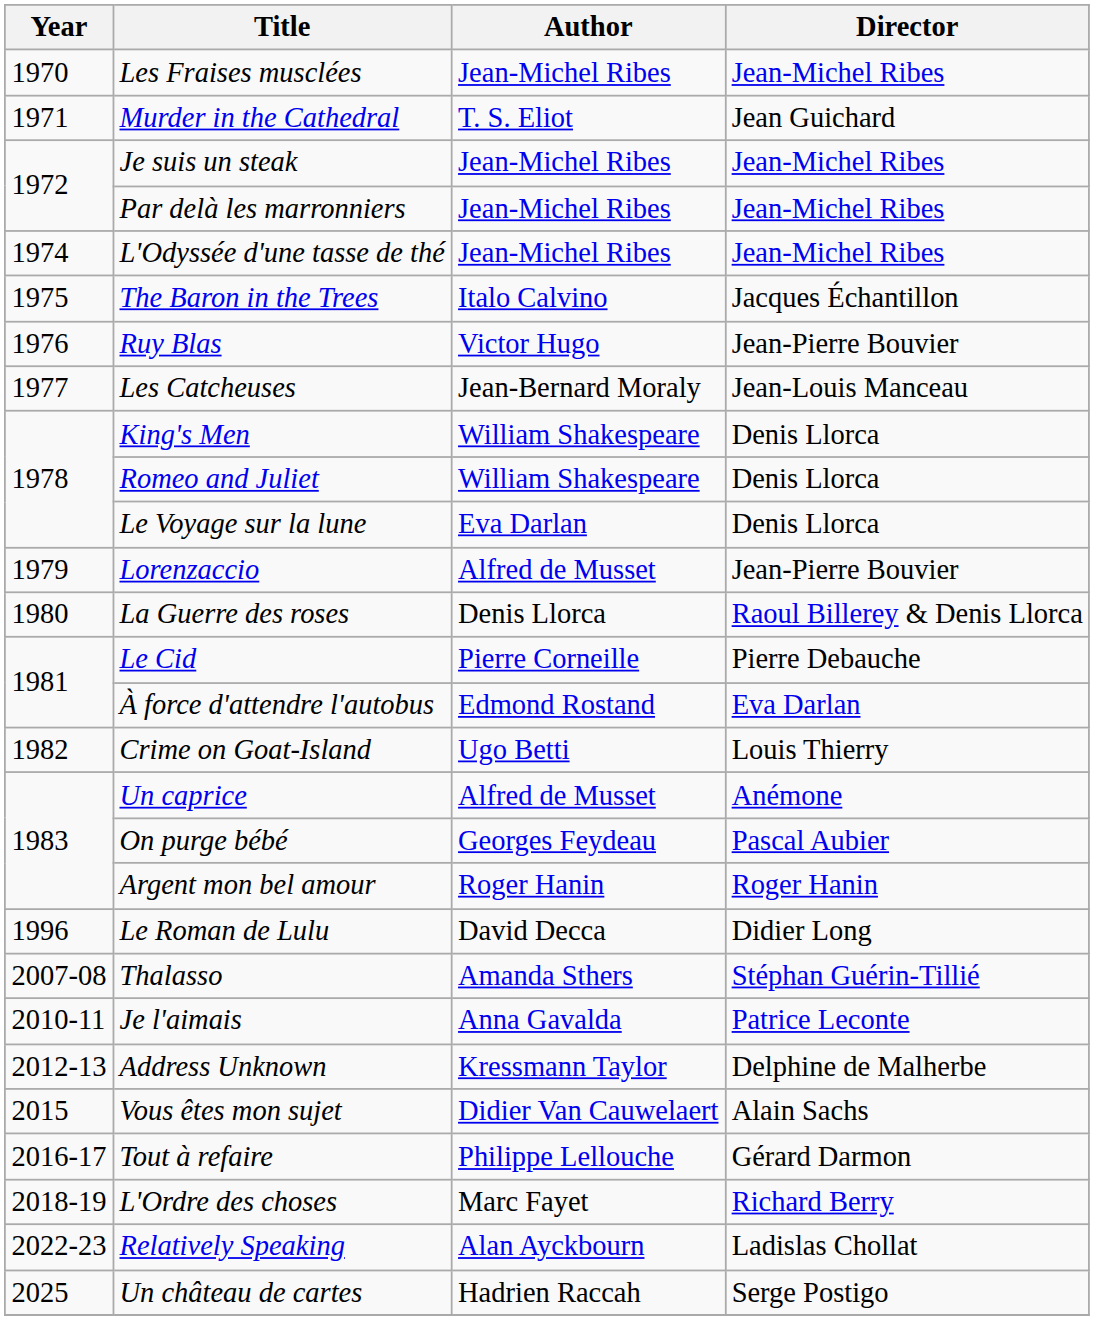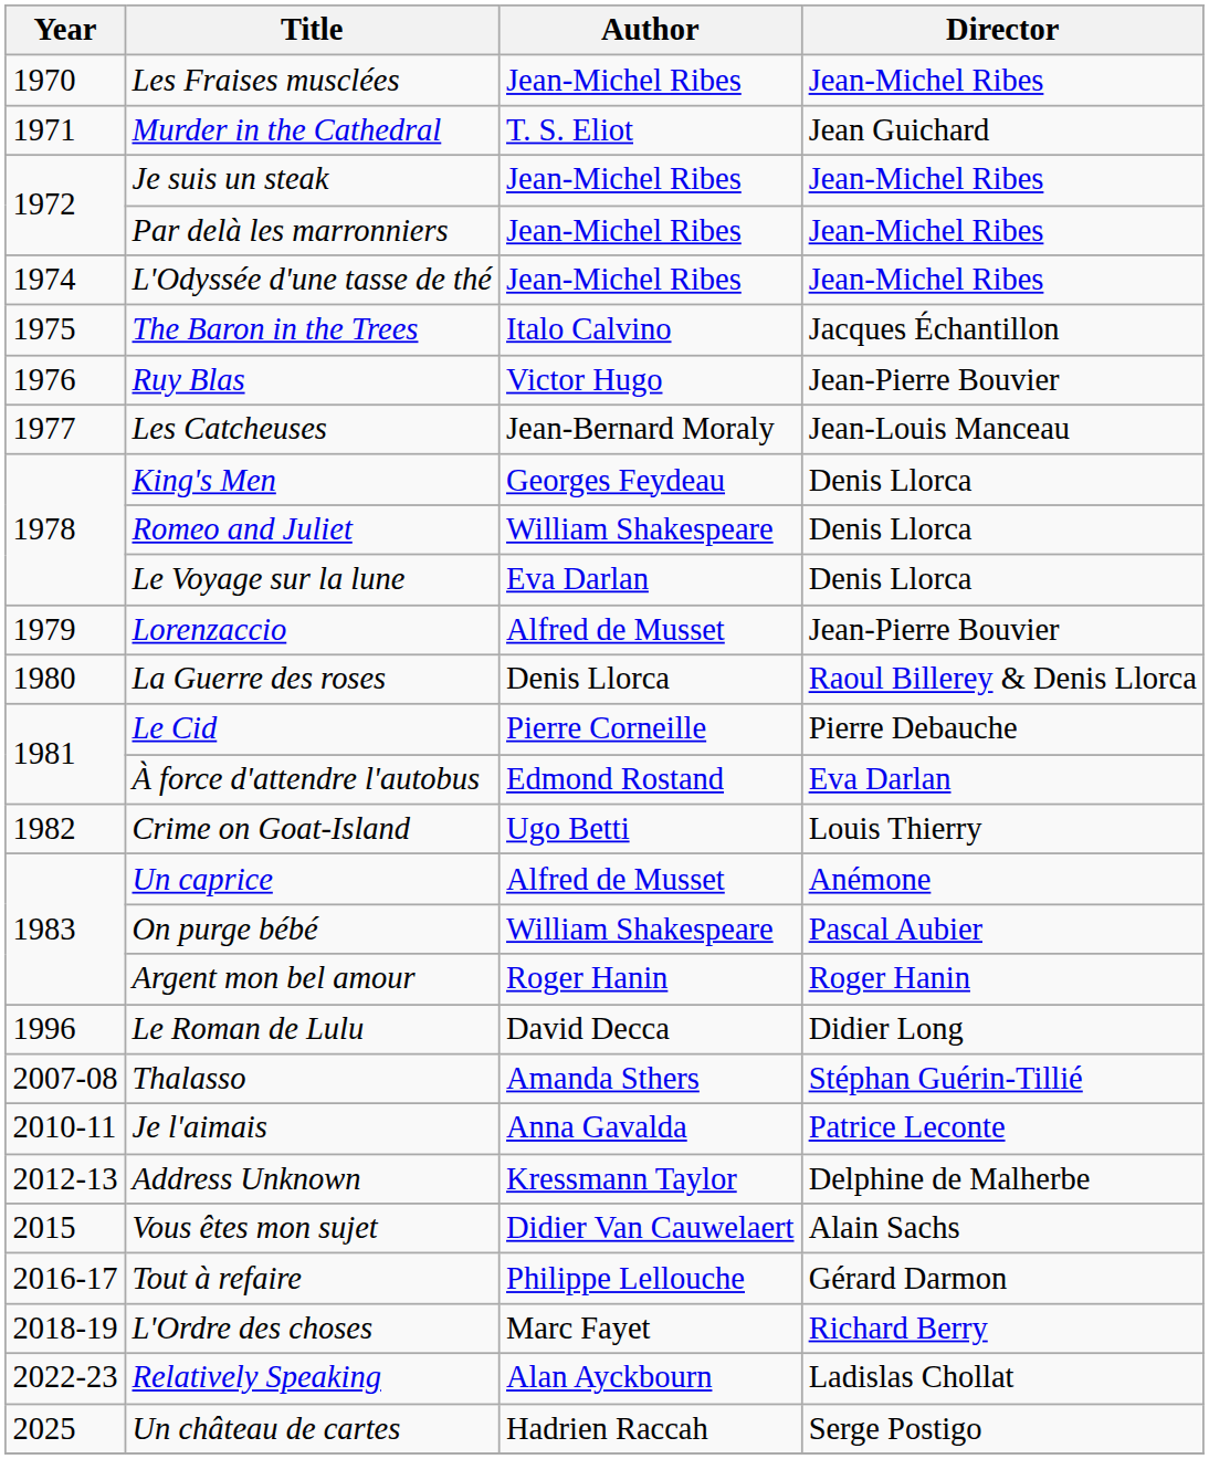King's Men | Author: William Shakespeare -> Georges Feydeau
On purge bébé | Author: Georges Feydeau -> William Shakespeare
